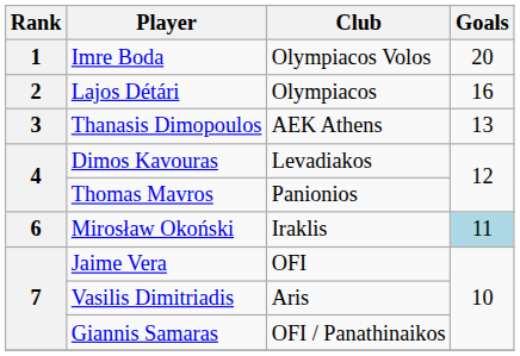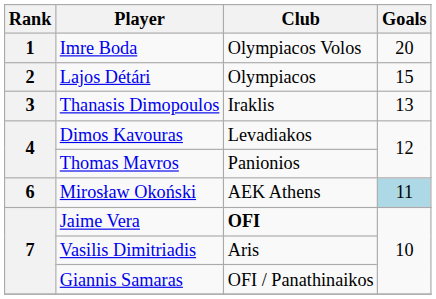Lajos Détári | Goals: 16 -> 15
Thanasis Dimopoulos | Club: AEK Athens -> Iraklis
Mirosław Okoński | Club: Iraklis -> AEK Athens
Jaime Vera | Club: normal -> bold
